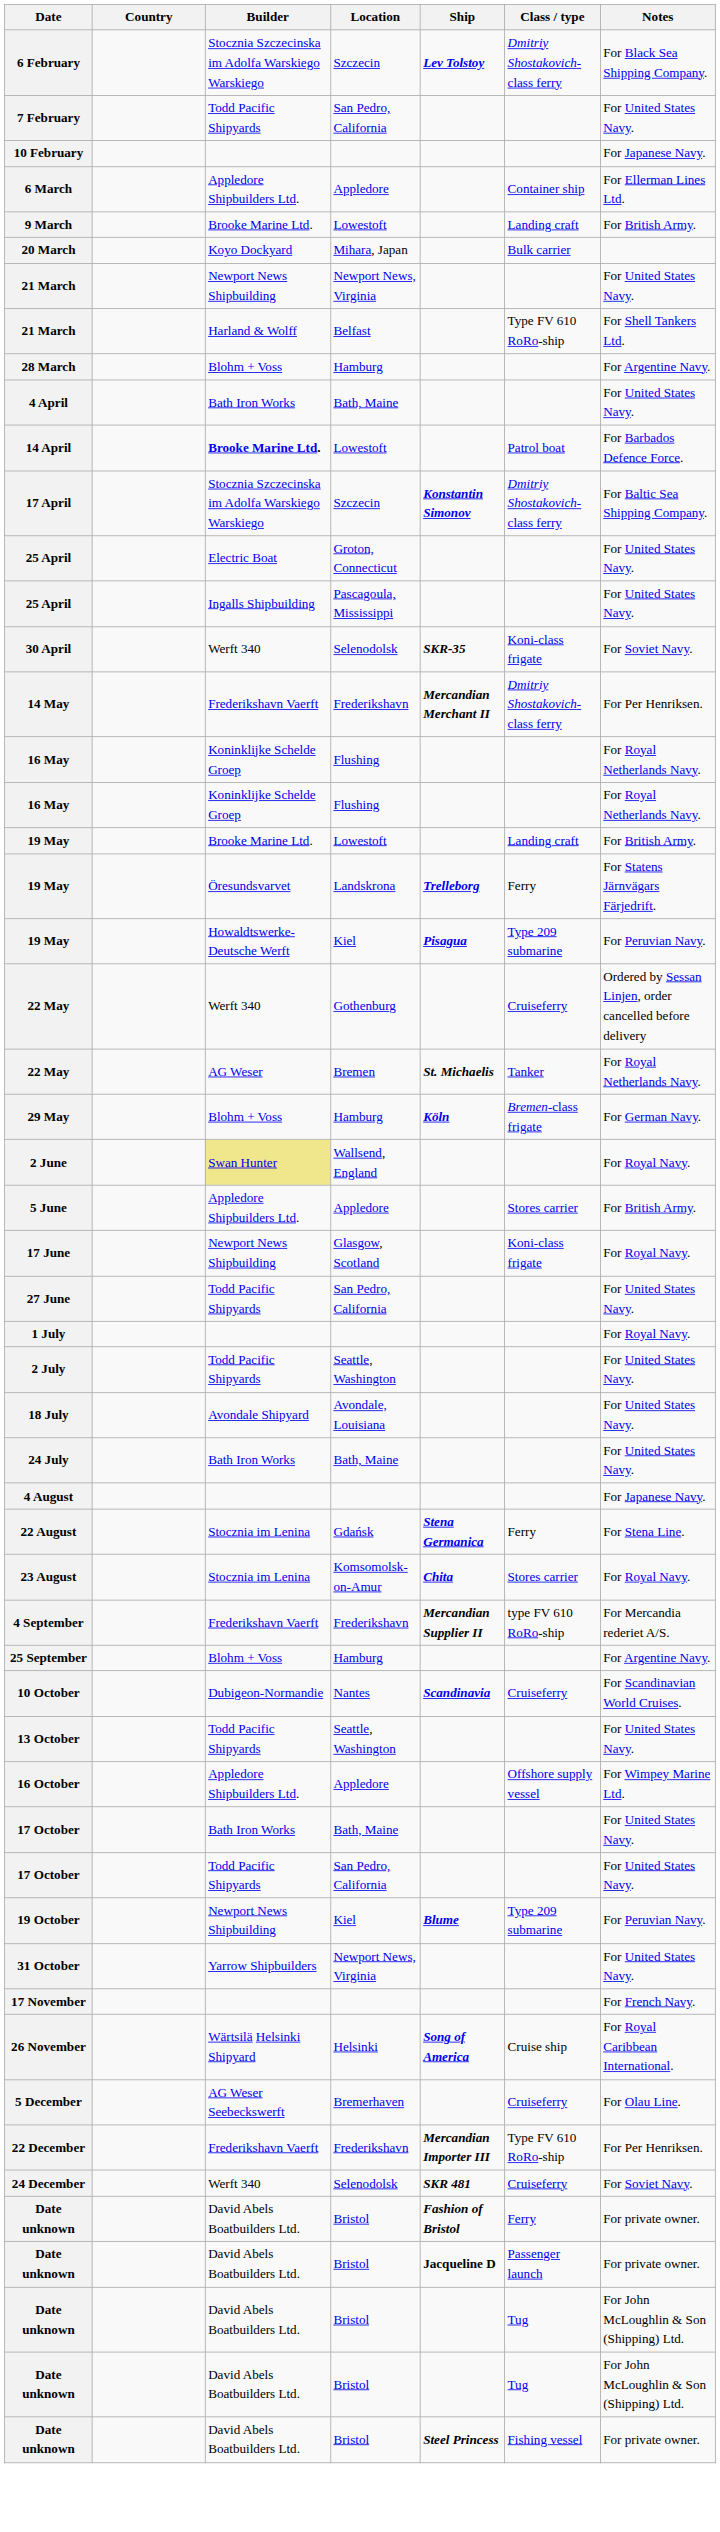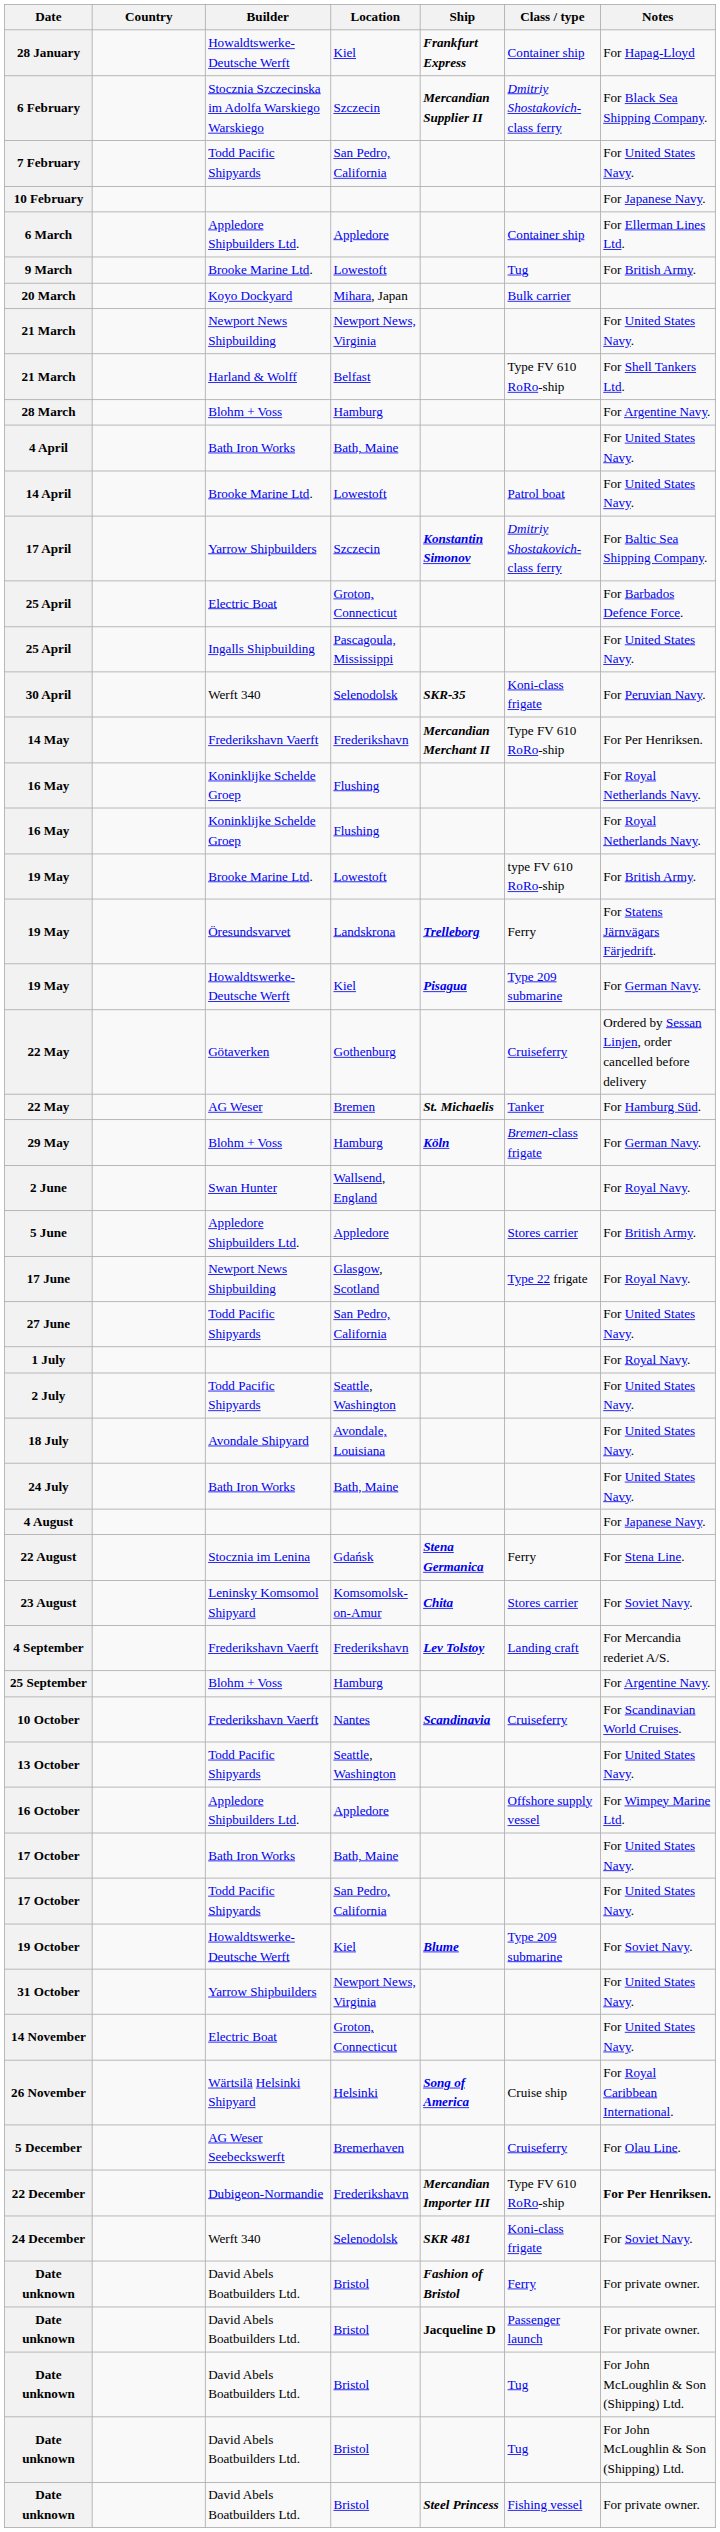+ row: 28 January | Howaldtswerke-Deutsche Werft | Kiel | Frankfurt Express | Container ship | For Hapag-Lloyd
6 February | Ship: Lev Tolstoy -> Mercandian Supplier II
9 March | Class / type: Landing craft -> Tug
14 April | Builder: bold -> normal
14 April | Notes: For Barbados Defence Force. -> For United States Navy.
17 April | Builder: Stocznia Szczecinska im Adolfa Warskiego Warskiego -> Yarrow Shipbuilders
25 April / Groton, Connecticut | Notes: For United States Navy. -> For Barbados Defence Force.
30 April | Notes: For Soviet Navy. -> For Peruvian Navy.
14 May | Class / type: Dmitriy Shostakovich-class ferry -> Type FV 610 RoRo-ship
19 May / Lowestoft | Class / type: Landing craft -> type FV 610 RoRo-ship
19 May / Kiel | Notes: For Peruvian Navy. -> For German Navy.
22 May / Gothenburg | Builder: Werft 340 -> Götaverken
22 May / Bremen | Notes: For Royal Netherlands Navy. -> For Hamburg Süd.
2 June | Builder: khaki background -> no background
17 June | Class / type: Koni-class frigate -> Type 22 frigate
23 August | Builder: Stocznia im Lenina -> Leninsky Komsomol Shipyard
23 August | Notes: For Royal Navy. -> For Soviet Navy.
4 September | Ship: Mercandian Supplier II -> Lev Tolstoy
4 September | Class / type: type FV 610 RoRo-ship -> Landing craft
10 October | Builder: Dubigeon-Normandie -> Frederikshavn Vaerft
19 October | Builder: Newport News Shipbuilding -> Howaldtswerke-Deutsche Werft
19 October | Notes: For Peruvian Navy. -> For Soviet Navy.
+ row: 14 November | Electric Boat | Groton, Connecticut | For United States Navy.
- row: 17 November | For French Navy.
22 December | Builder: Frederikshavn Vaerft -> Dubigeon-Normandie
22 December | Notes: normal -> bold
24 December | Class / type: Cruiseferry -> Koni-class frigate
